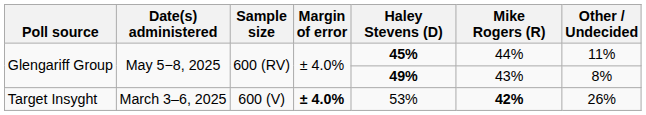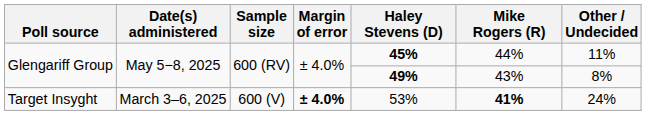Target Insyght | Mike Rogers (R): 42% -> 41%
Target Insyght | Other / Undecided: 26% -> 24%
